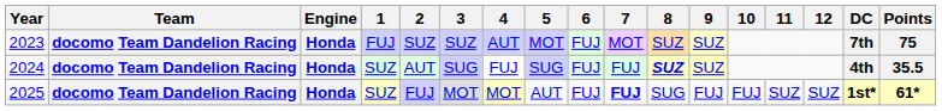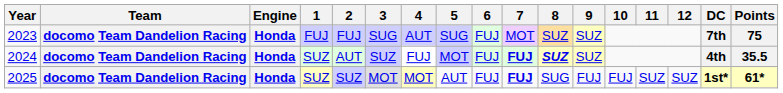2023 | 2: SUZ -> FUJ
2023 | 3: SUZ -> SUG
2023 | 5: MOT -> SUG
2024 | 3: SUG -> SUZ
2024 | 5: SUG -> MOT
2024 | 7: normal -> bold
2025 | 2: FUJ -> SUZ
